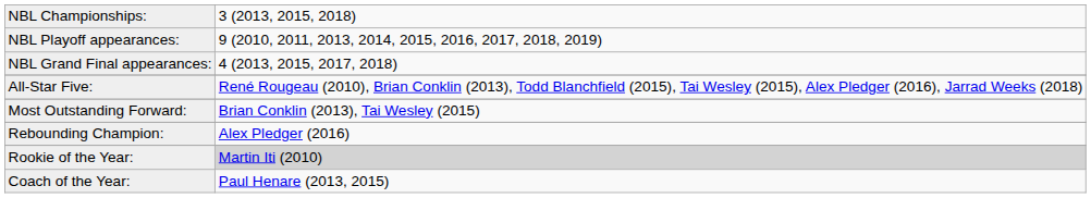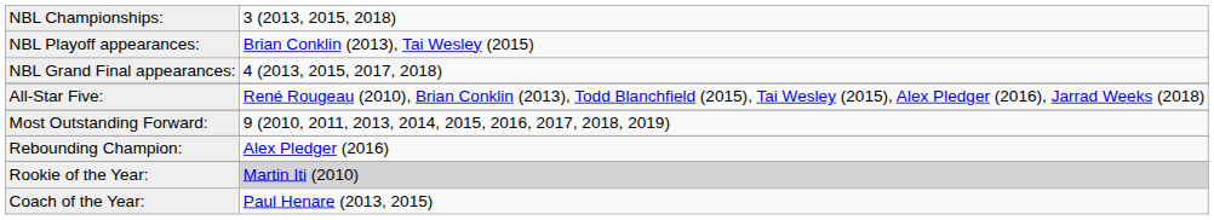NBL Playoff appearances: | column 2: 9 (2010, 2011, 2013, 2014, 2015, 2016, 2017, 2018, 2019) -> Brian Conklin (2013), Tai Wesley (2015)
Most Outstanding Forward: | column 2: Brian Conklin (2013), Tai Wesley (2015) -> 9 (2010, 2011, 2013, 2014, 2015, 2016, 2017, 2018, 2019)
